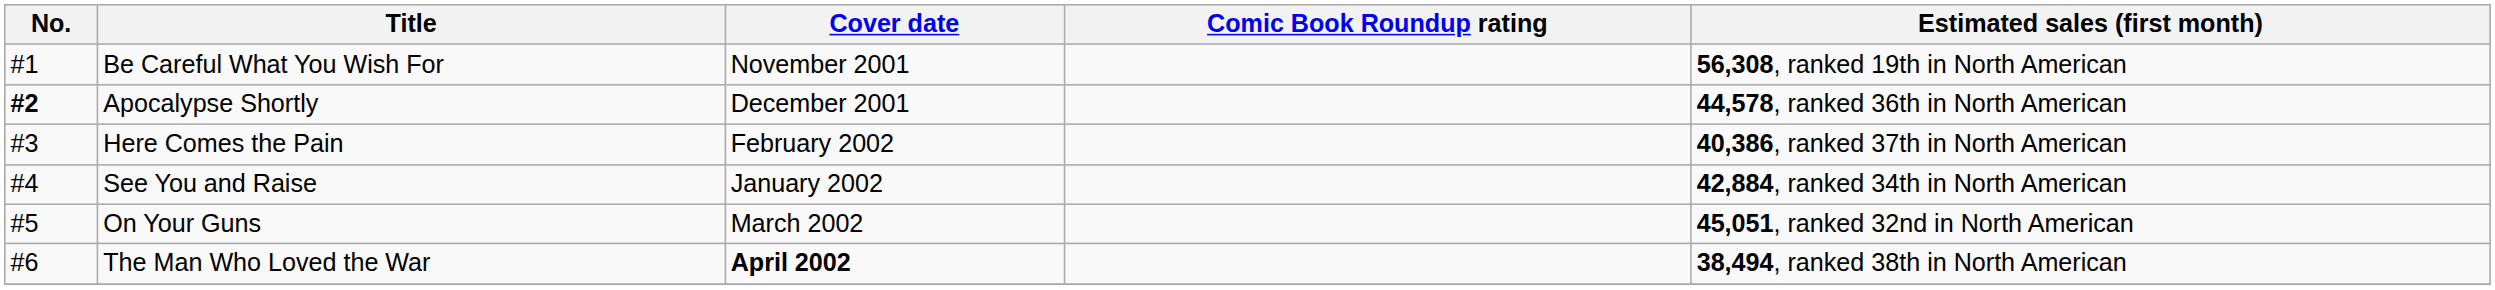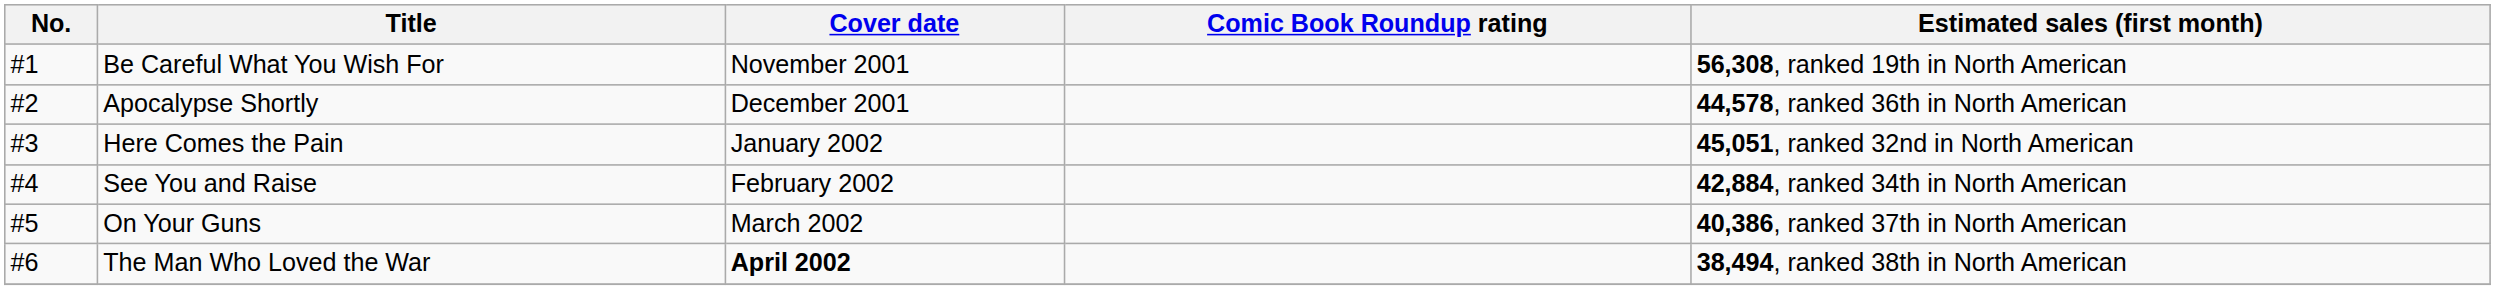Apocalypse Shortly | No.: bold -> normal
Here Comes the Pain | Cover date: February 2002 -> January 2002
Here Comes the Pain | Estimated sales (first month): 40,386, ranked 37th in North American -> 45,051, ranked 32nd in North American
See You and Raise | Cover date: January 2002 -> February 2002
On Your Guns | Estimated sales (first month): 45,051, ranked 32nd in North American -> 40,386, ranked 37th in North American
